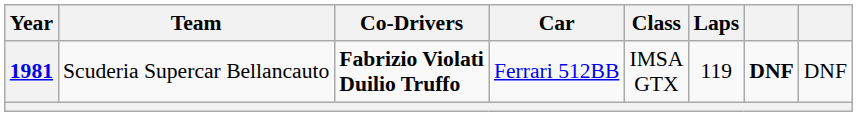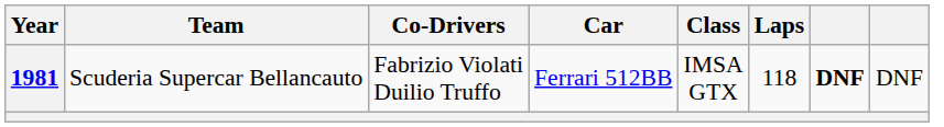1981 | Co-Drivers: bold -> normal
1981 | Laps: 119 -> 118
